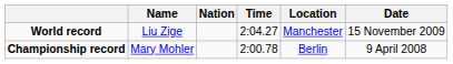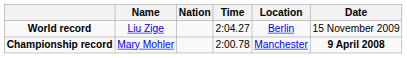World record | Location: Manchester -> Berlin
Championship record | Location: Berlin -> Manchester
Championship record | Date: normal -> bold
